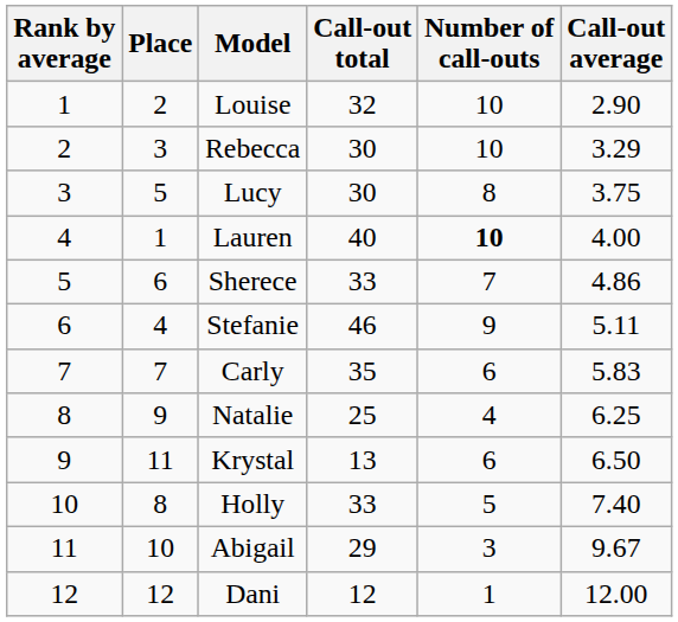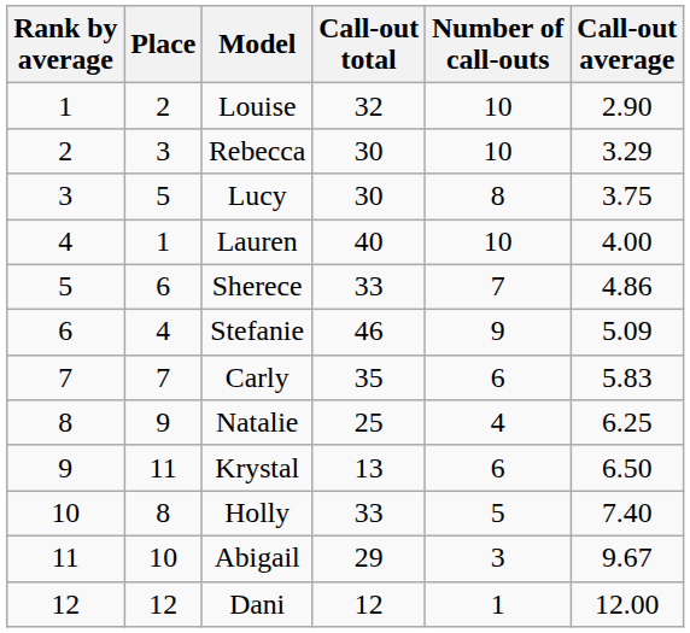Lauren | Number of call-outs: bold -> normal
Stefanie | Call-out average: 5.11 -> 5.09
